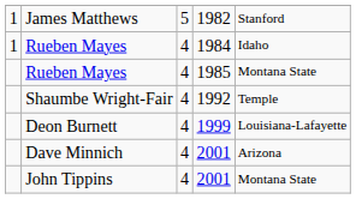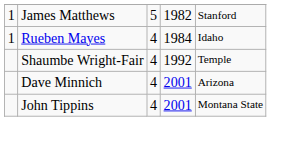- row: Rueben Mayes | 4 | 1985 | Montana State
- row: Deon Burnett | 4 | 1999 | Louisiana-Lafayette
